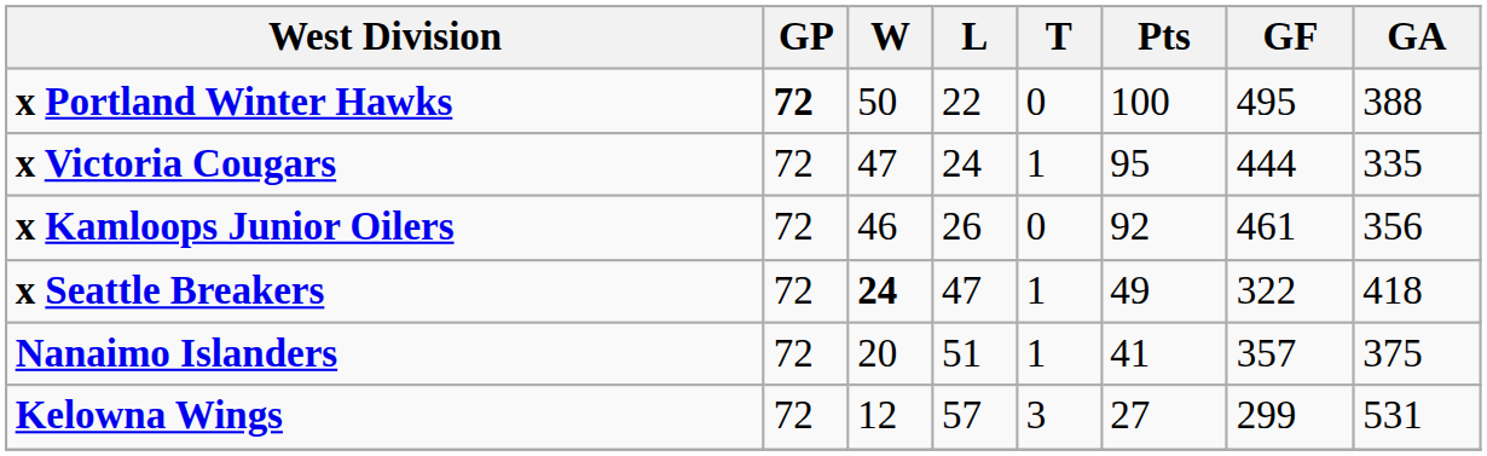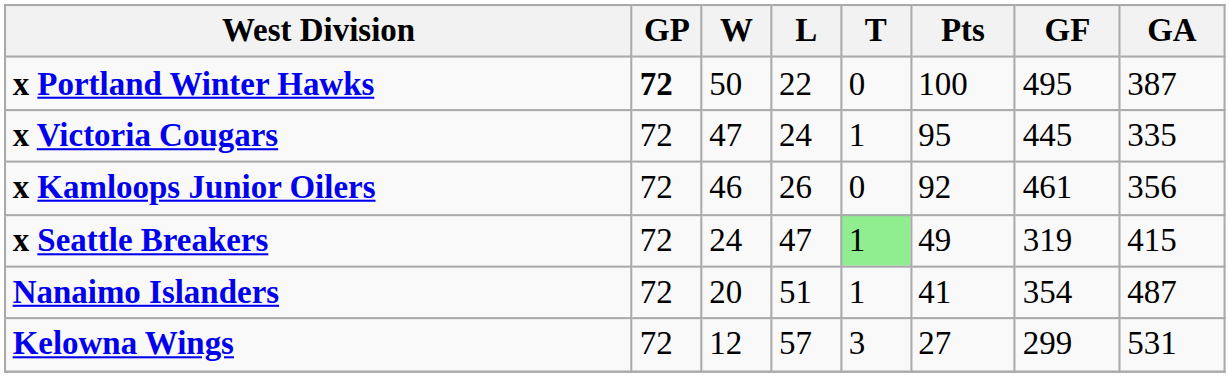x Portland Winter Hawks | GA: 388 -> 387
x Victoria Cougars | GF: 444 -> 445
x Seattle Breakers | W: bold -> normal
x Seattle Breakers | T: no background -> lightgreen background
x Seattle Breakers | GF: 322 -> 319
x Seattle Breakers | GA: 418 -> 415
Nanaimo Islanders | GF: 357 -> 354
Nanaimo Islanders | GA: 375 -> 487
